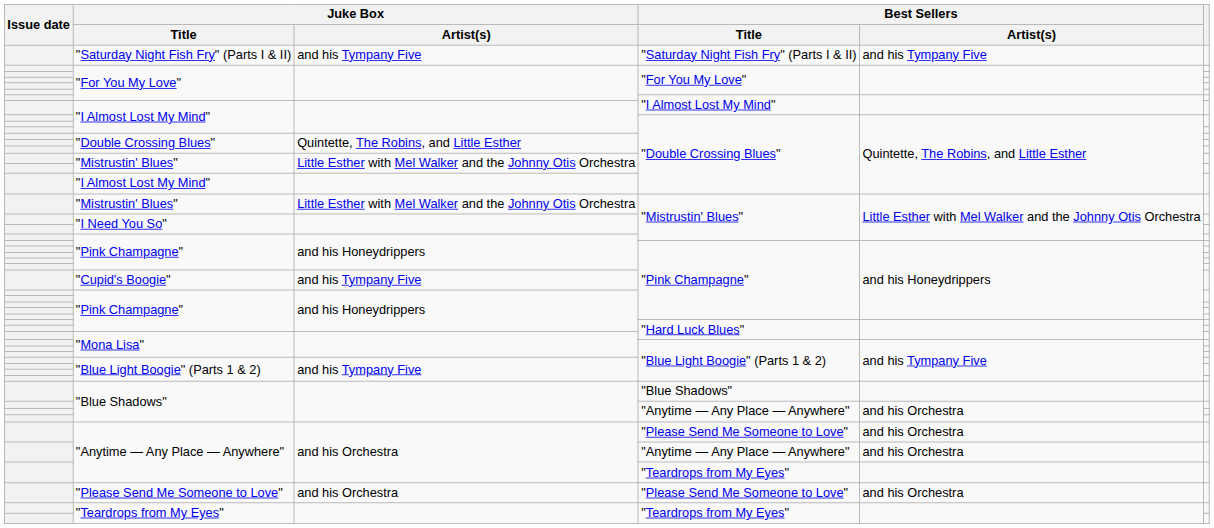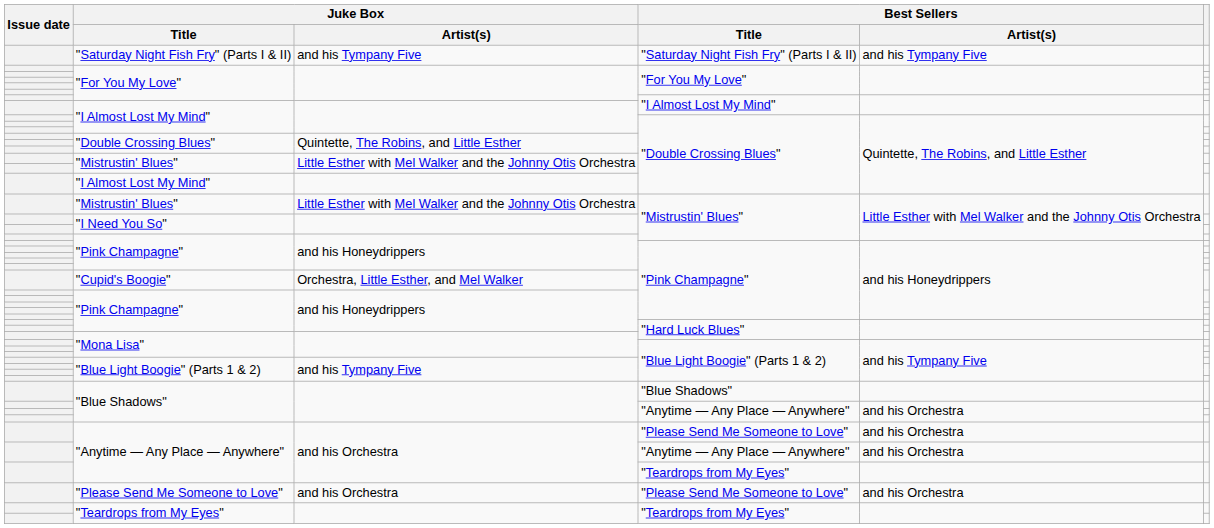"Cupid's Boogie" | Juke Box / Artist(s): and his Tympany Five -> Orchestra, Little Esther, and Mel Walker
